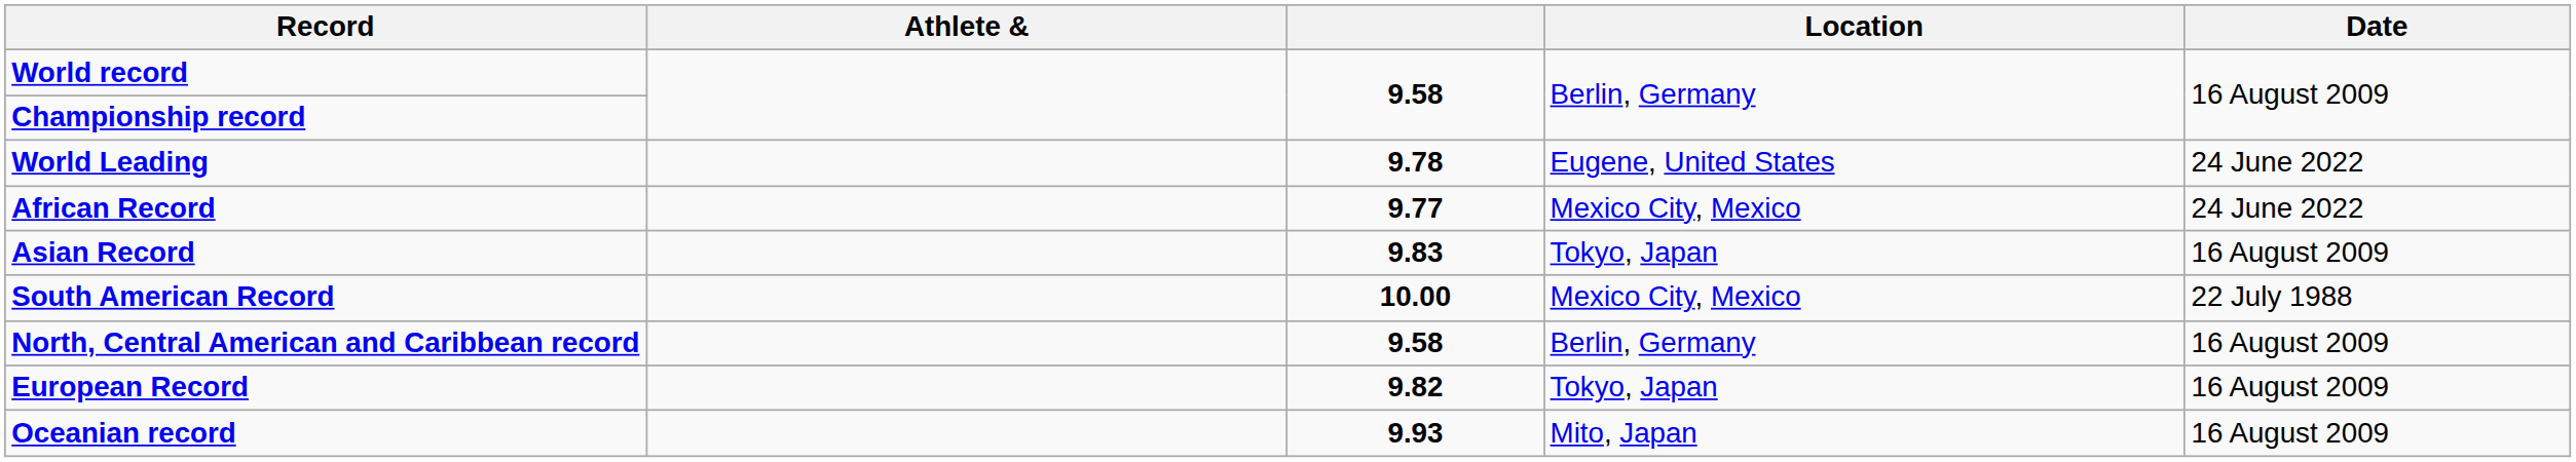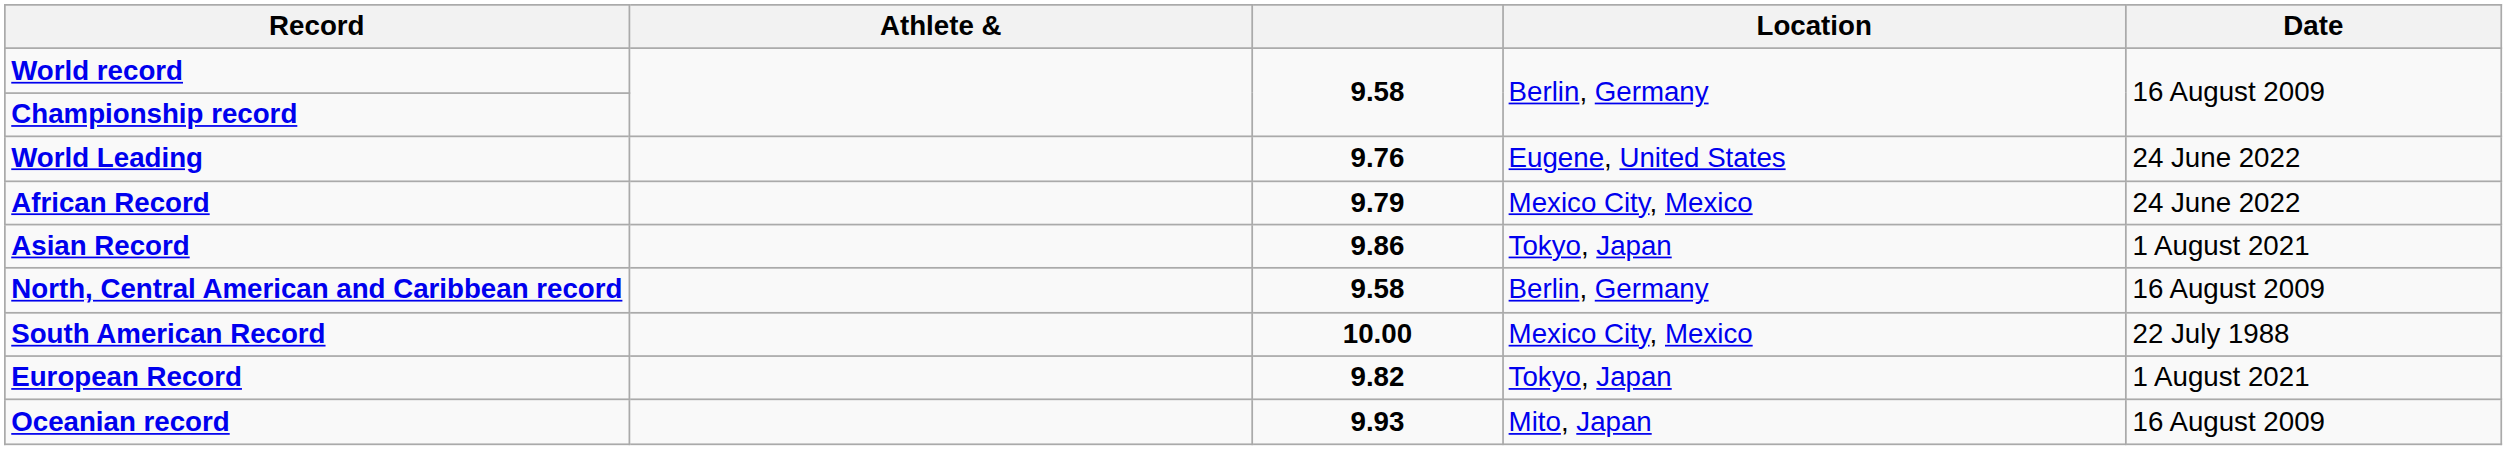World Leading | column 3: 9.78 -> 9.76
African Record | column 3: 9.77 -> 9.79
Asian Record | column 3: 9.83 -> 9.86
Asian Record | Date: 16 August 2009 -> 1 August 2021
rows swapped: North, Central American and Caribbean record <-> South American Record
European Record | Date: 16 August 2009 -> 1 August 2021
